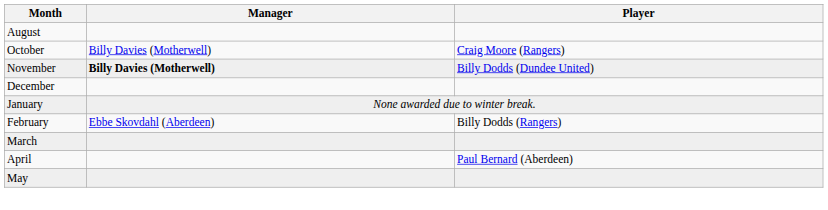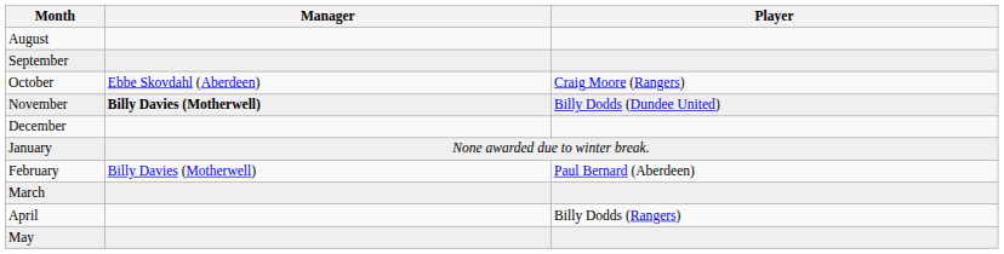+ row: September
October | Manager: Billy Davies (Motherwell) -> Ebbe Skovdahl (Aberdeen)
February | Manager: Ebbe Skovdahl (Aberdeen) -> Billy Davies (Motherwell)
February | Player: Billy Dodds (Rangers) -> Paul Bernard (Aberdeen)
April | Player: Paul Bernard (Aberdeen) -> Billy Dodds (Rangers)
